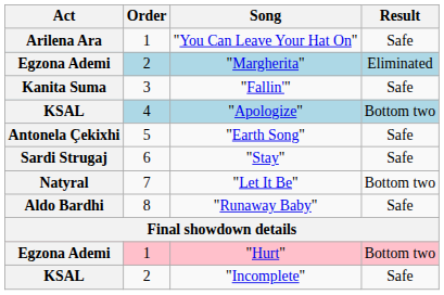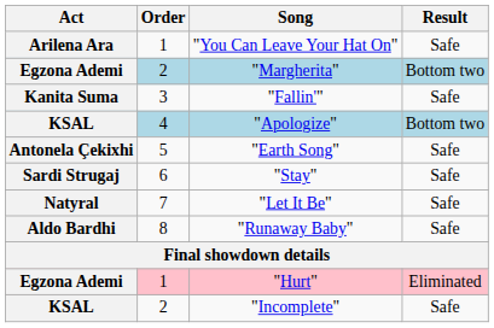"Margherita" | Result: Eliminated -> Bottom two
"Let It Be" | Result: Bottom two -> Safe
"Hurt" | Result: Bottom two -> Eliminated
